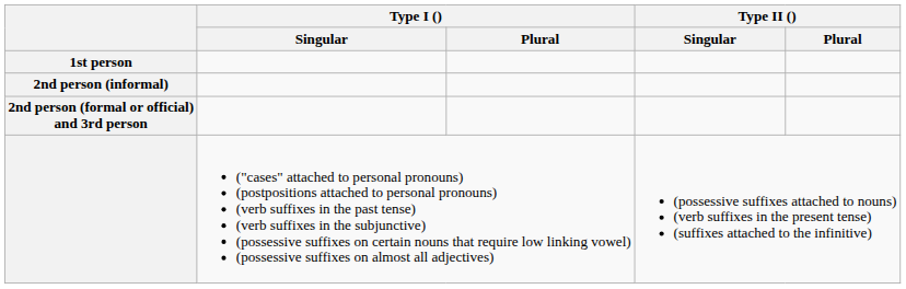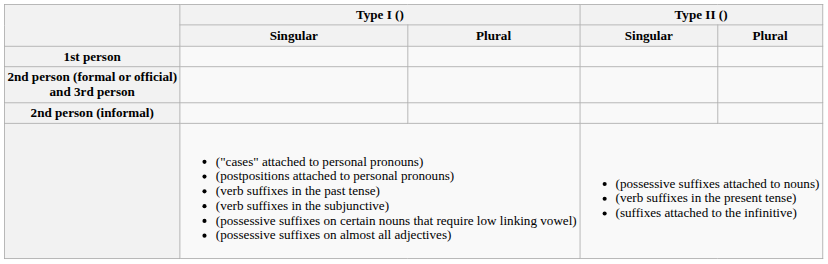rows swapped: 2nd person (informal) <-> 2nd person (formal or official) and 3rd person
